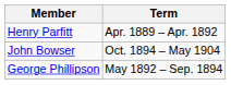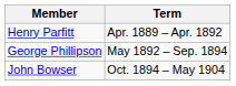rows swapped: George Phillipson <-> John Bowser
